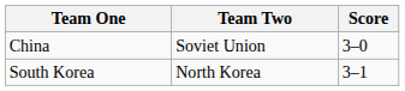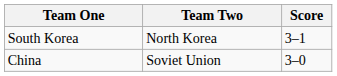rows swapped: South Korea <-> China
